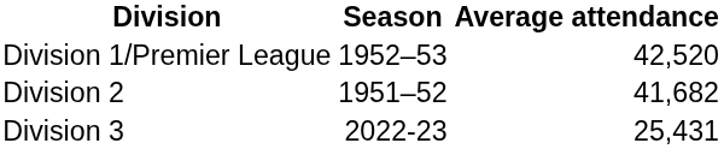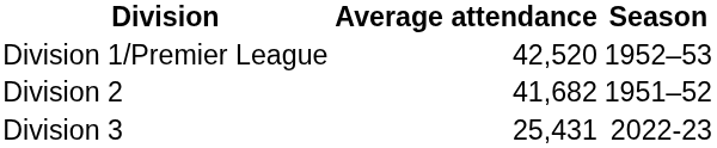columns swapped: Average attendance <-> Season
